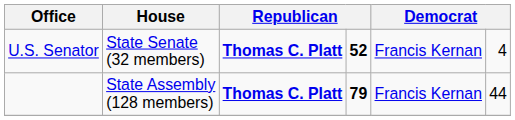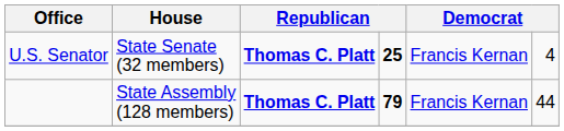U.S. Senator | column 4: 52 -> 25
